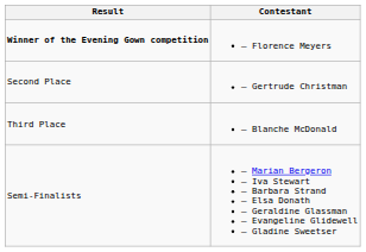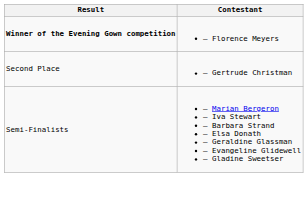- row: Third Place | – Blanche McDonald
